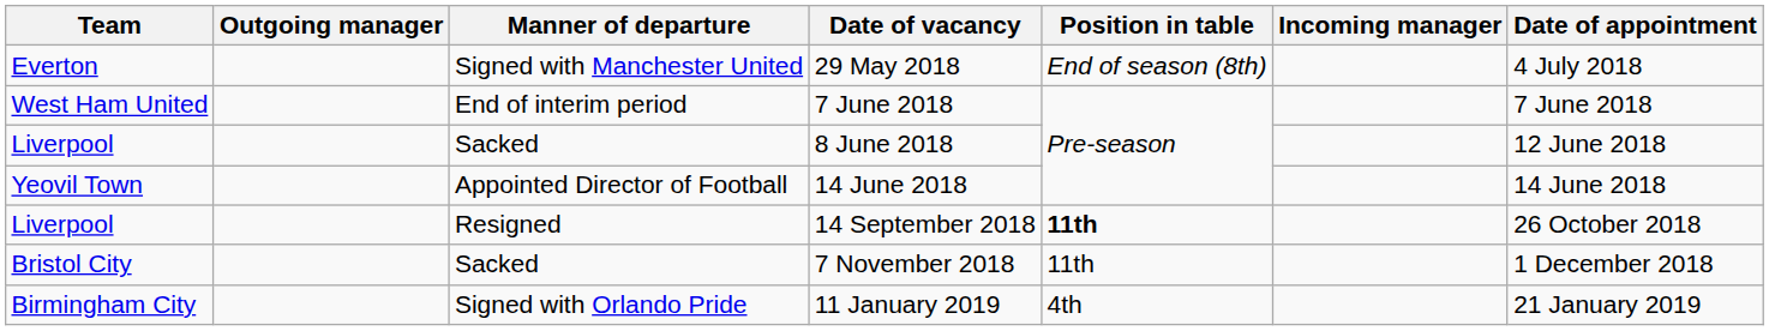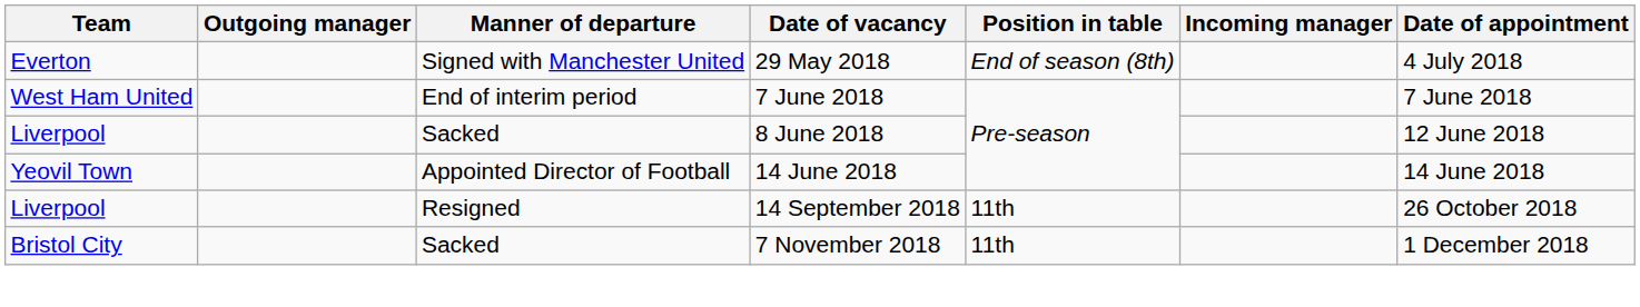14 September 2018 | Position in table: bold -> normal
- row: Birmingham City | Signed with Orlando Pride | 11 January 2019 | 4th | 21 January 2019
